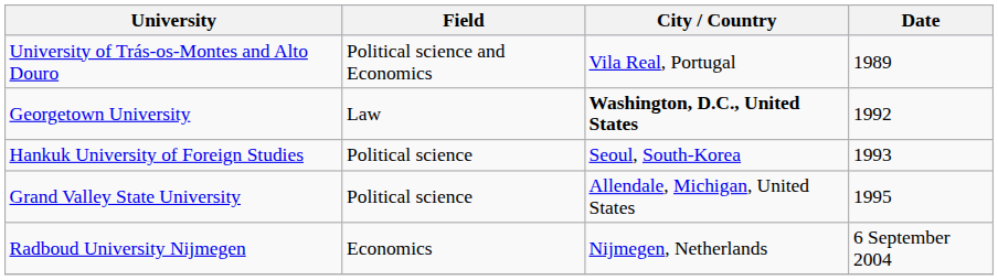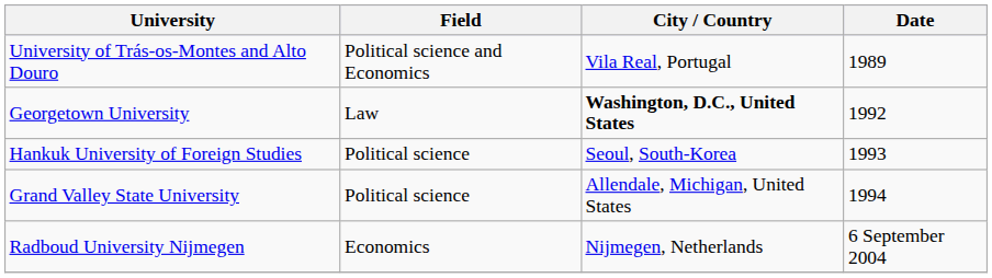Grand Valley State University | Date: 1995 -> 1994
